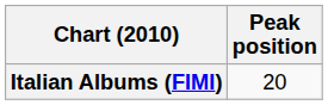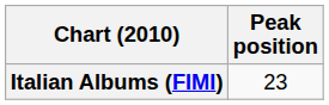Italian Albums (FIMI) | Peak position: 20 -> 23
